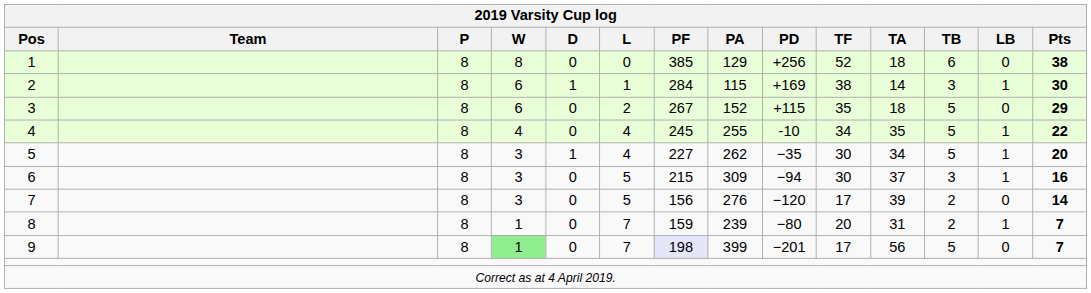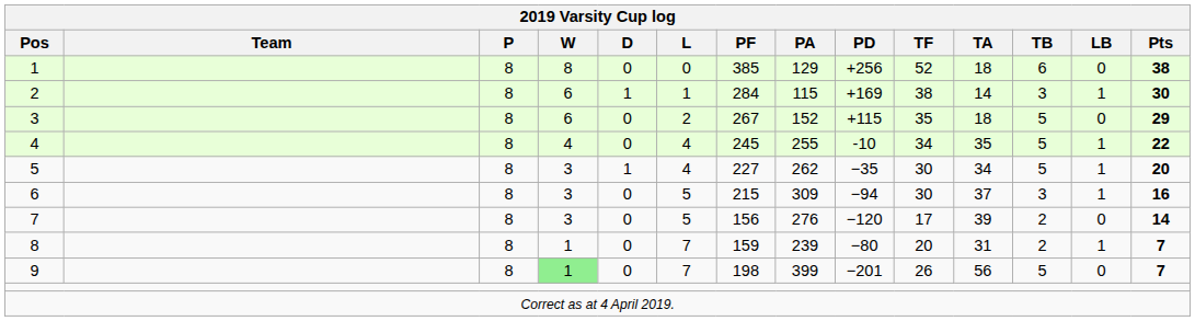9 | PF: lavender background -> no background
9 | TF: 17 -> 26
